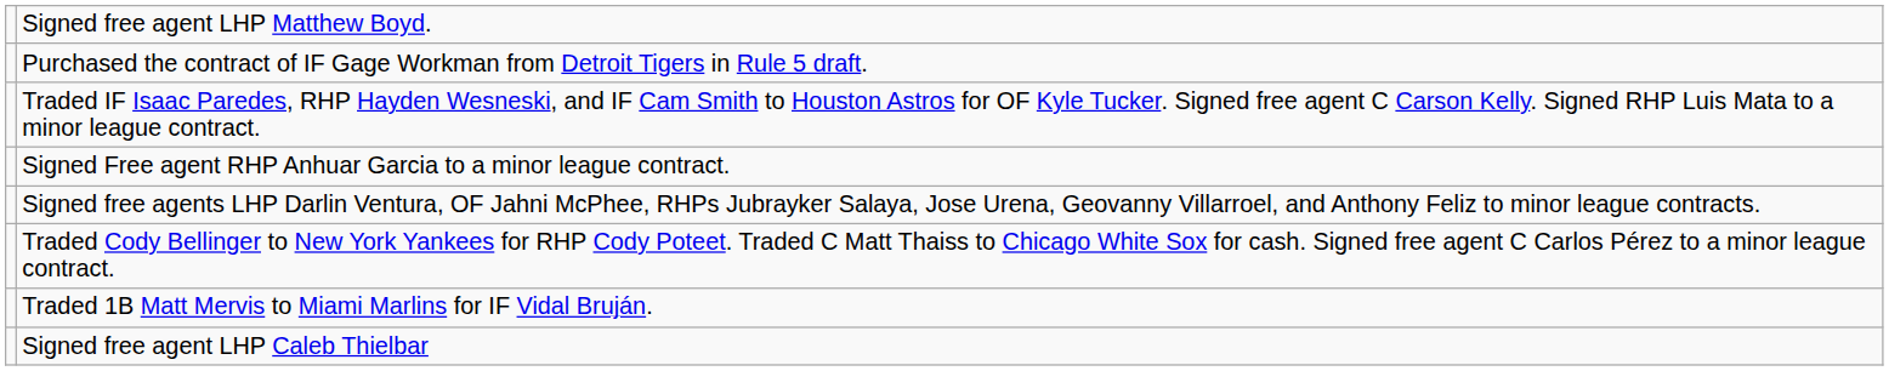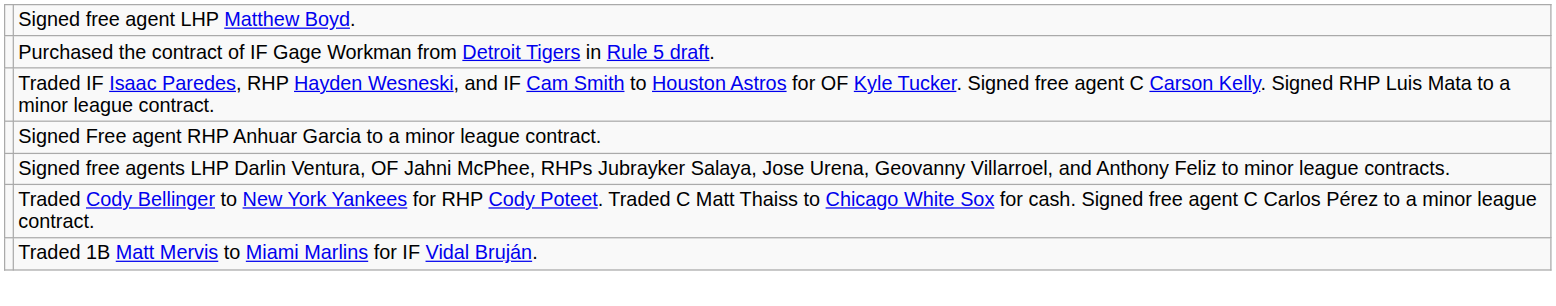- row: Signed free agent LHP Caleb Thielbar
